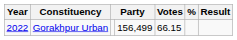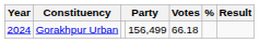Gorakhpur Urban | Year: 2022 -> 2024
Gorakhpur Urban | Votes: 66.15 -> 66.18
